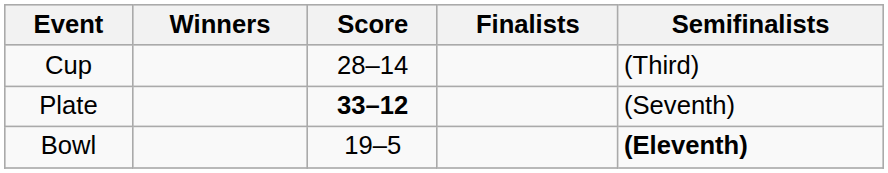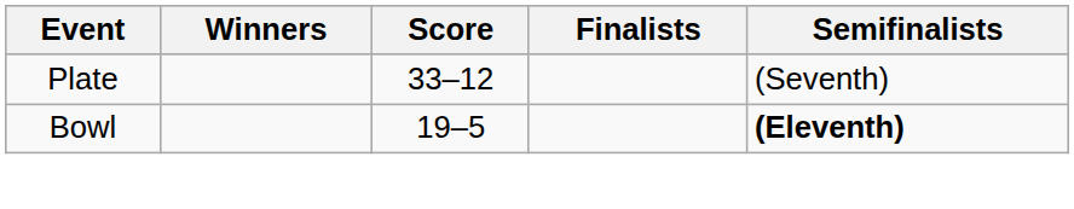- row: Cup | 28–14 | (Third)
Plate | Score: bold -> normal
